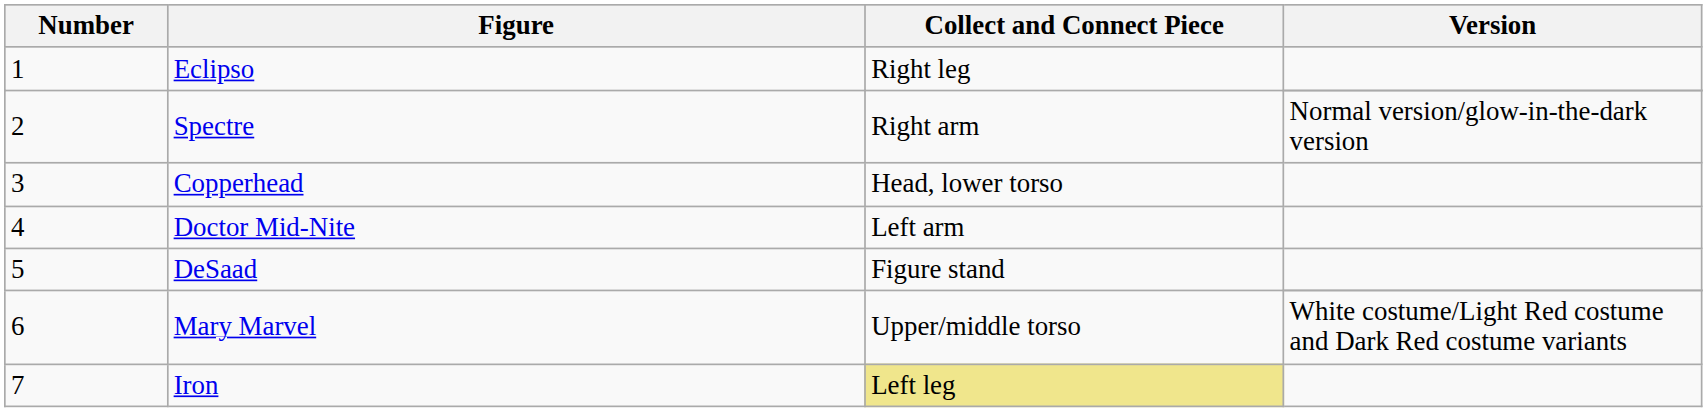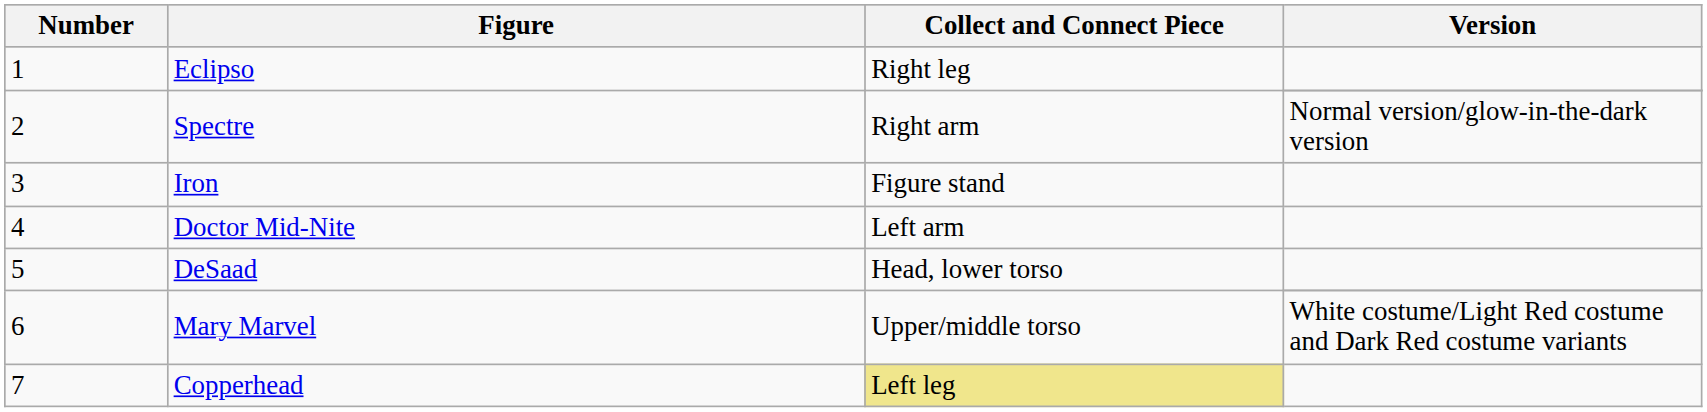3 | Figure: Copperhead -> Iron
3 | Collect and Connect Piece: Head, lower torso -> Figure stand
5 | Collect and Connect Piece: Figure stand -> Head, lower torso
7 | Figure: Iron -> Copperhead
